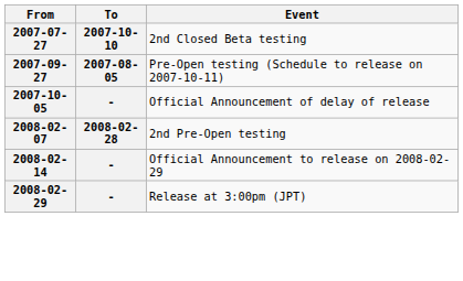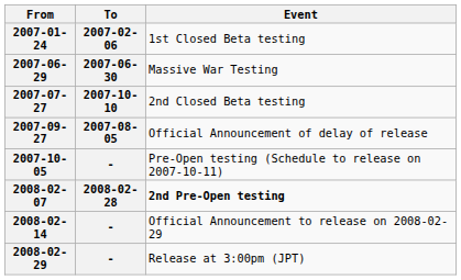+ row: 2007-01-24 | 2007-02-06 | 1st Closed Beta testing
+ row: 2007-06-29 | 2007-06-30 | Massive War Testing
2007-09-27 | Event: Pre-Open testing (Schedule to release on 2007-10-11) -> Official Announcement of delay of release
2007-10-05 | Event: Official Announcement of delay of release -> Pre-Open testing (Schedule to release on 2007-10-11)
2008-02-07 | Event: normal -> bold
